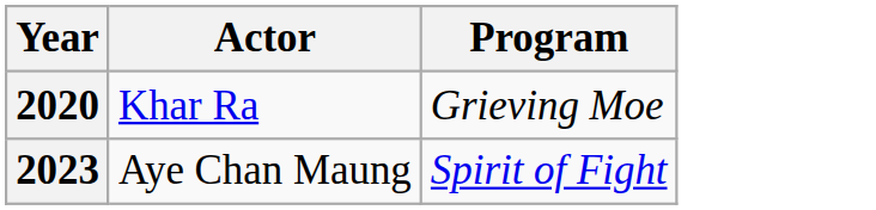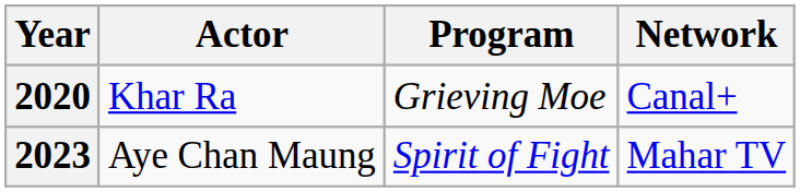+ column: Network | Canal+ | Mahar TV
